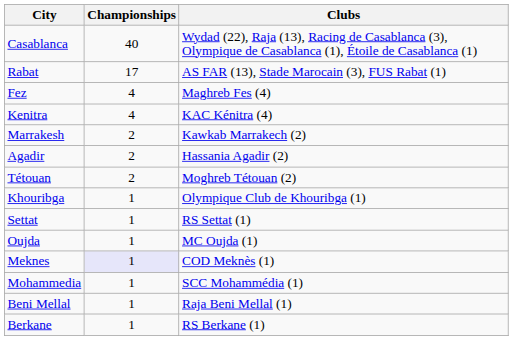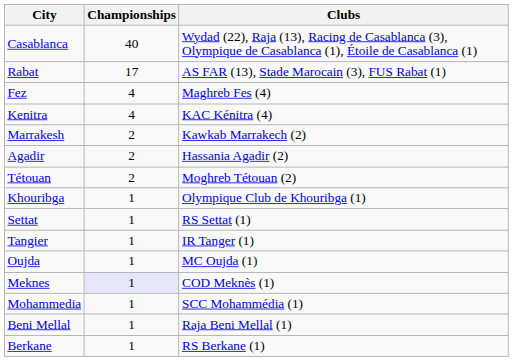+ row: Tangier | 1 | IR Tanger (1)
